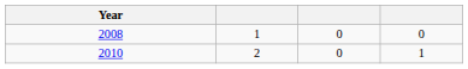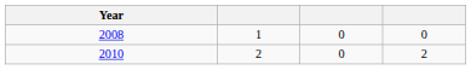2010 | column 4: 1 -> 2
